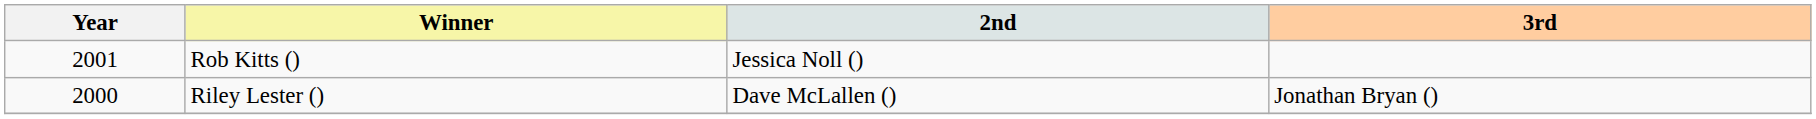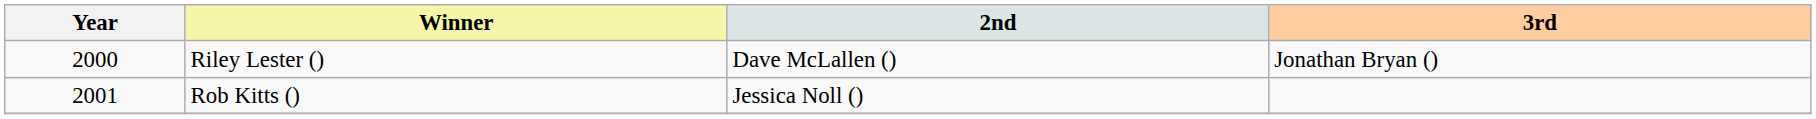rows swapped: Riley Lester () <-> Rob Kitts ()
